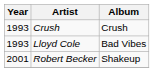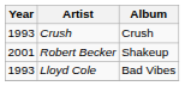rows swapped: Lloyd Cole <-> Robert Becker
